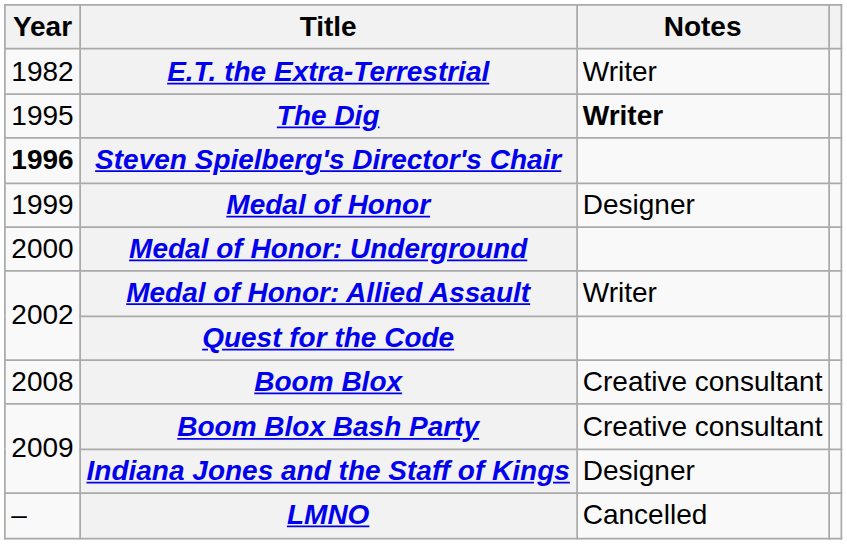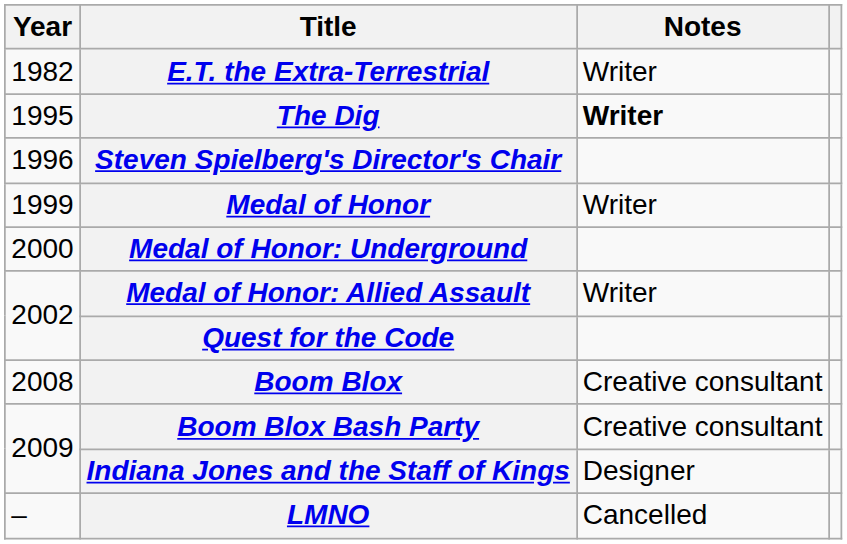Steven Spielberg's Director's Chair | Year: bold -> normal
Medal of Honor | Notes: Designer -> Writer
